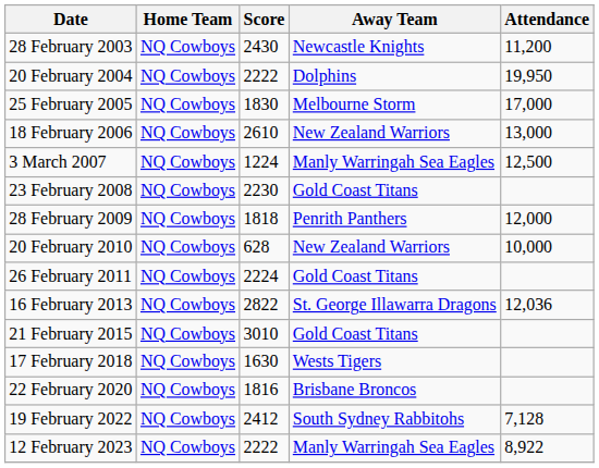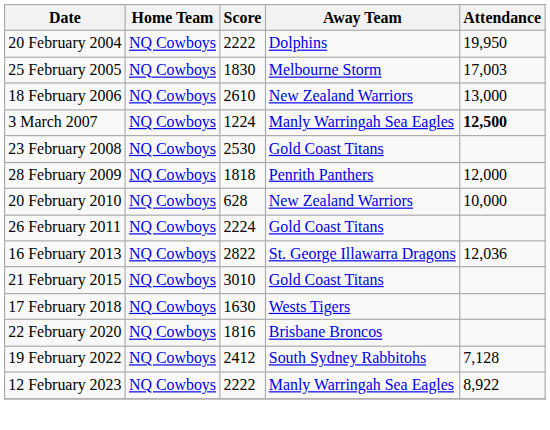- row: 28 February 2003 | NQ Cowboys | 2430 | Newcastle Knights | 11,200
25 February 2005 | Attendance: 17,000 -> 17,003
3 March 2007 | Attendance: normal -> bold
23 February 2008 | Score: 2230 -> 2530
